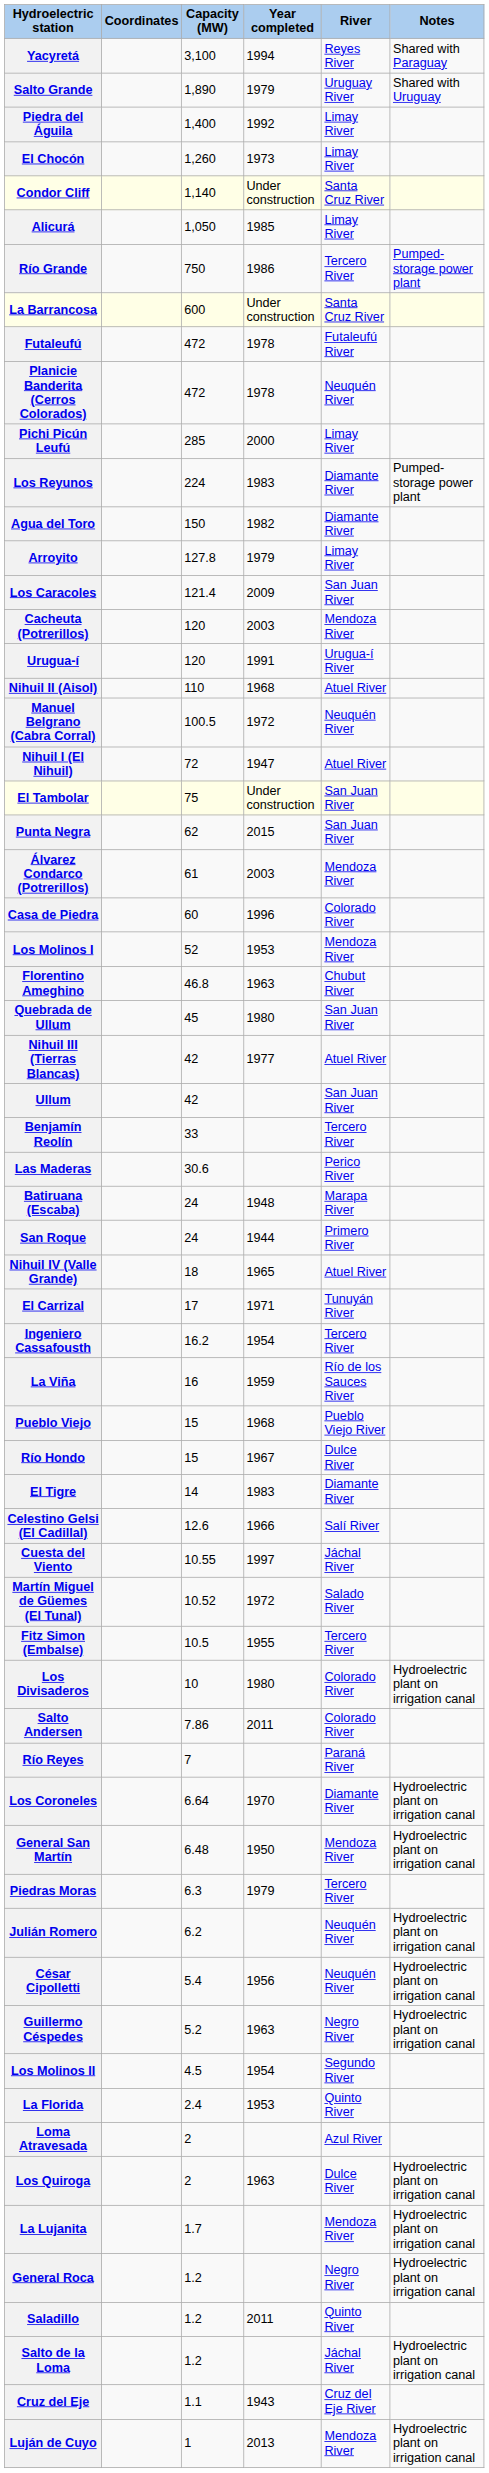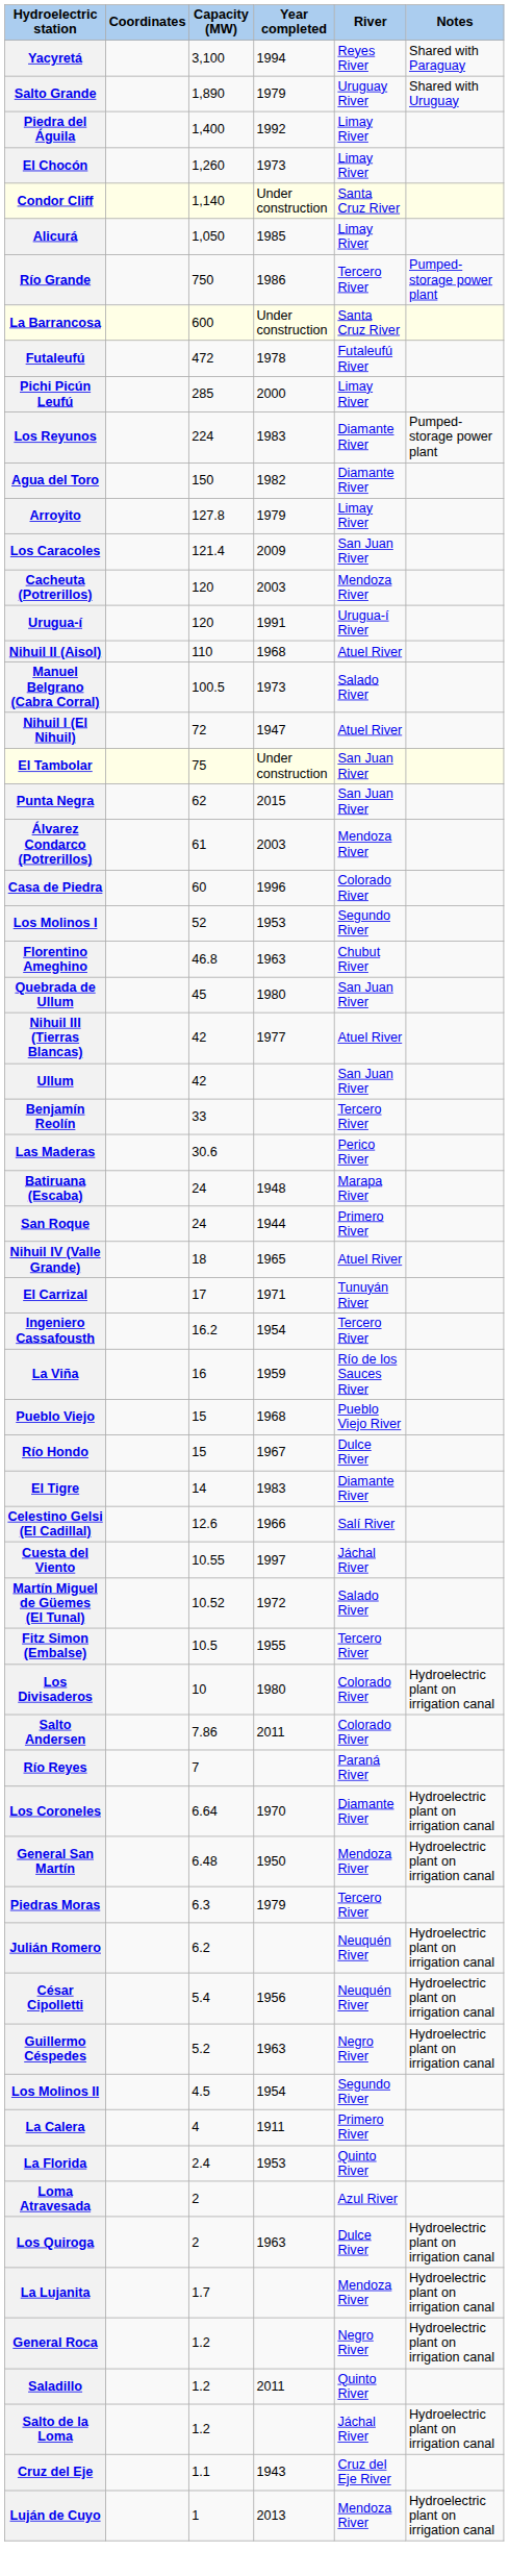- row: Planicie Banderita (Cerros Colorados) | 472 | 1978 | Neuquén River
Manuel Belgrano (Cabra Corral) | Year completed: 1972 -> 1973
Manuel Belgrano (Cabra Corral) | River: Neuquén River -> Salado River
Los Molinos I | River: Mendoza River -> Segundo River
+ row: La Calera | 4 | 1911 | Primero River
